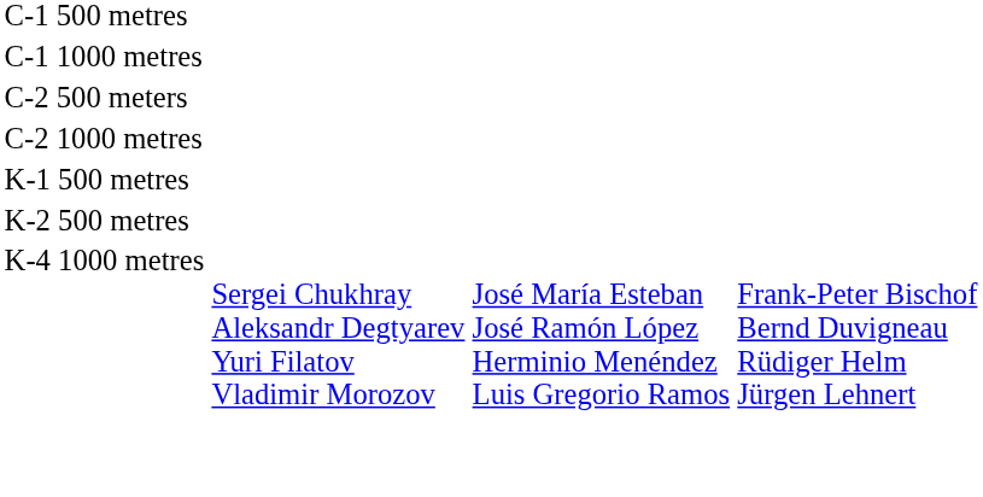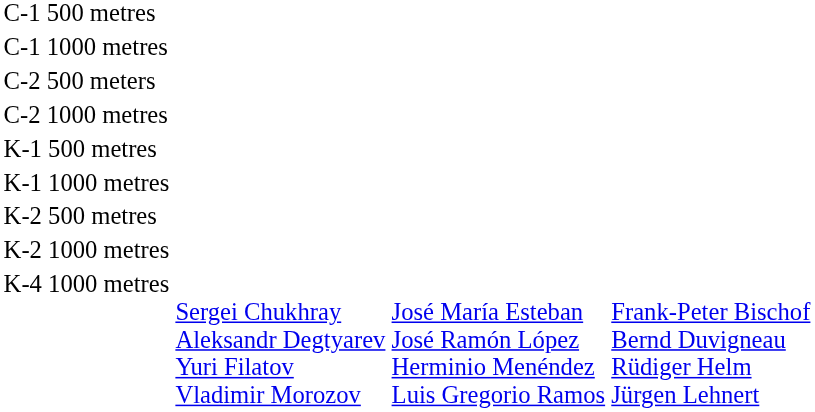+ row: K-1 1000 metres
+ row: K-2 1000 metres
